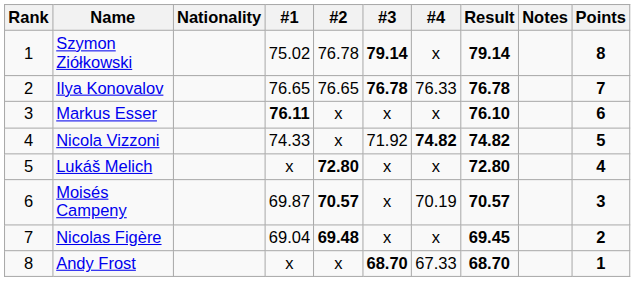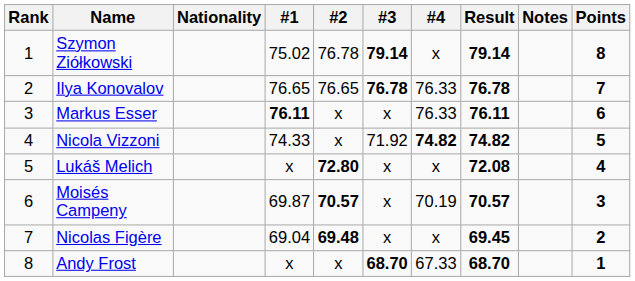Markus Esser | #4: x -> 76.33
Markus Esser | Result: 76.10 -> 76.11
Lukáš Melich | Result: 72.80 -> 72.08
